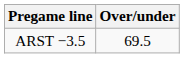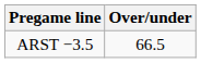ARST −3.5 | Over/under: 69.5 -> 66.5
